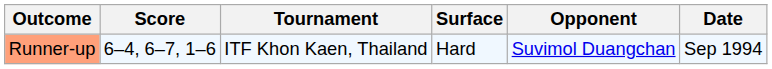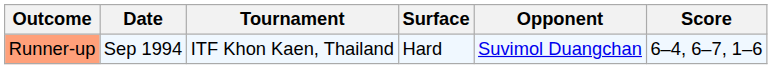columns swapped: Date <-> Score
